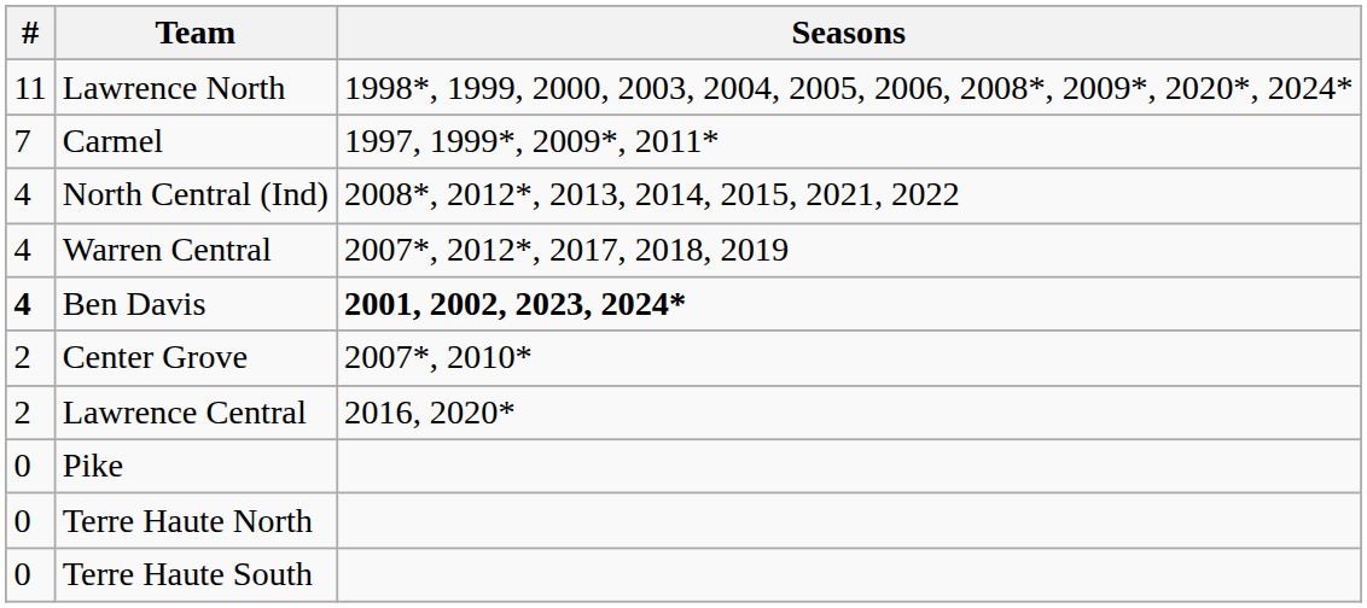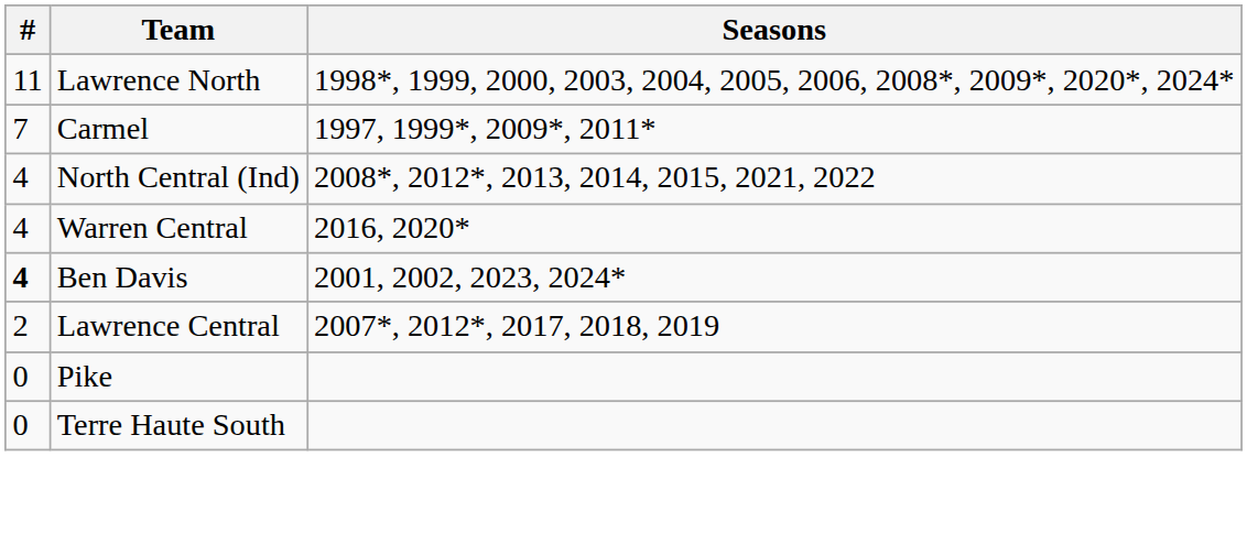Warren Central | Seasons: 2007*, 2012*, 2017, 2018, 2019 -> 2016, 2020*
Ben Davis | Seasons: bold -> normal
- row: 2 | Center Grove | 2007*, 2010*
Lawrence Central | Seasons: 2016, 2020* -> 2007*, 2012*, 2017, 2018, 2019
- row: 0 | Terre Haute North
